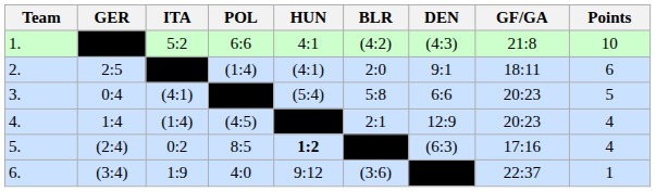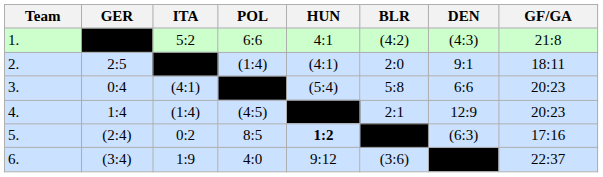- column: Points | 10 | 6 | 5 | 4 | 4 | 1
